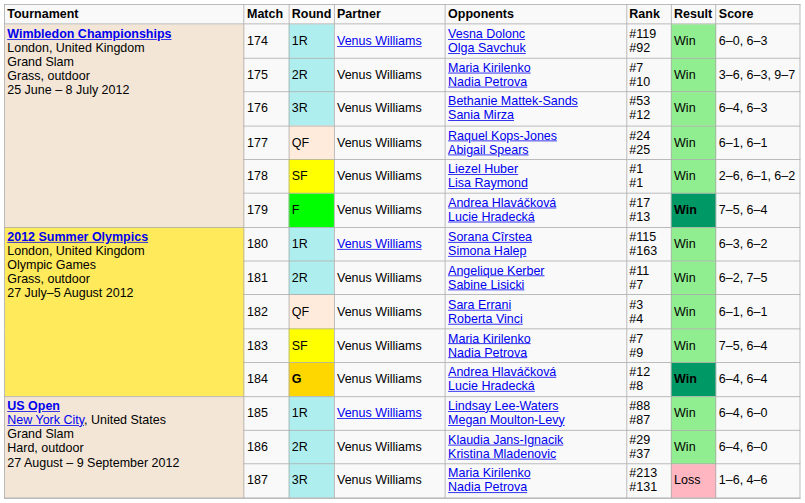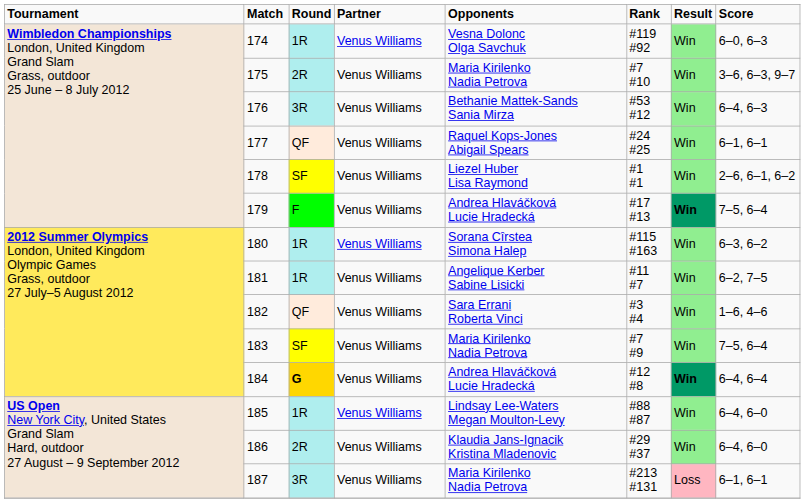181 | column 3: 2R -> 1R
182 | column 8: 6–1, 6–1 -> 1–6, 4–6
187 | column 8: 1–6, 4–6 -> 6–1, 6–1
